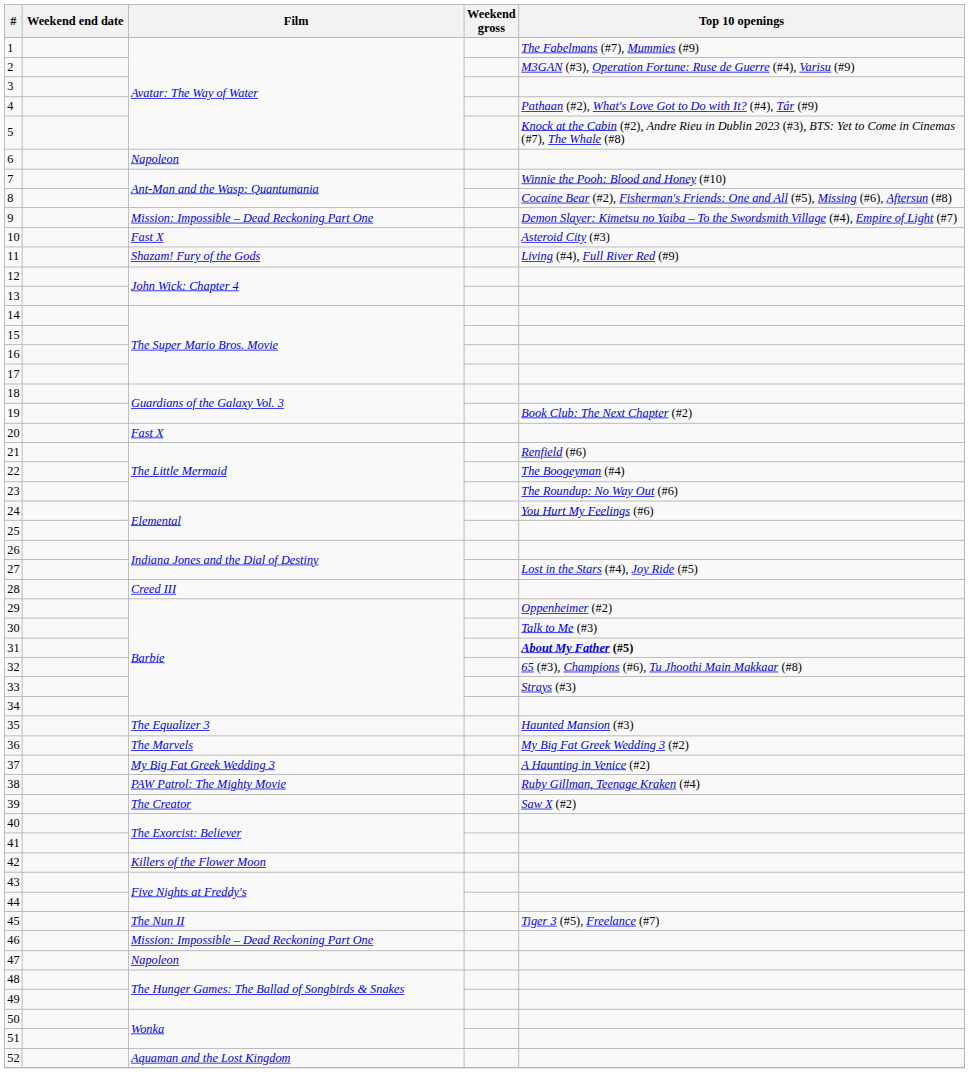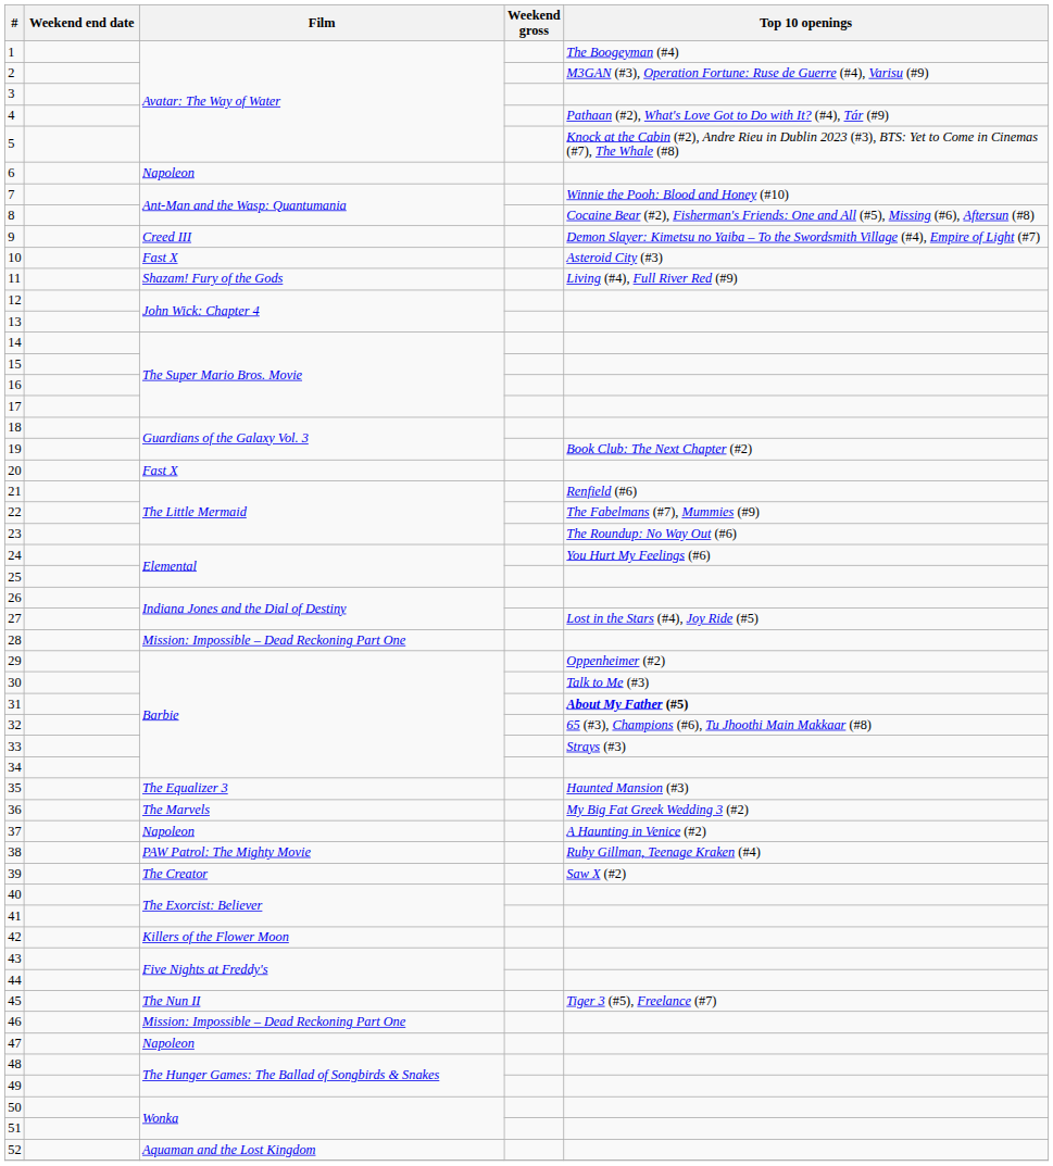1 | Top 10 openings: The Fabelmans (#7), Mummies (#9) -> The Boogeyman (#4)
9 | Film: Mission: Impossible – Dead Reckoning Part One -> Creed III
22 | Top 10 openings: The Boogeyman (#4) -> The Fabelmans (#7), Mummies (#9)
28 | Film: Creed III -> Mission: Impossible – Dead Reckoning Part One
37 | Film: My Big Fat Greek Wedding 3 -> Napoleon
